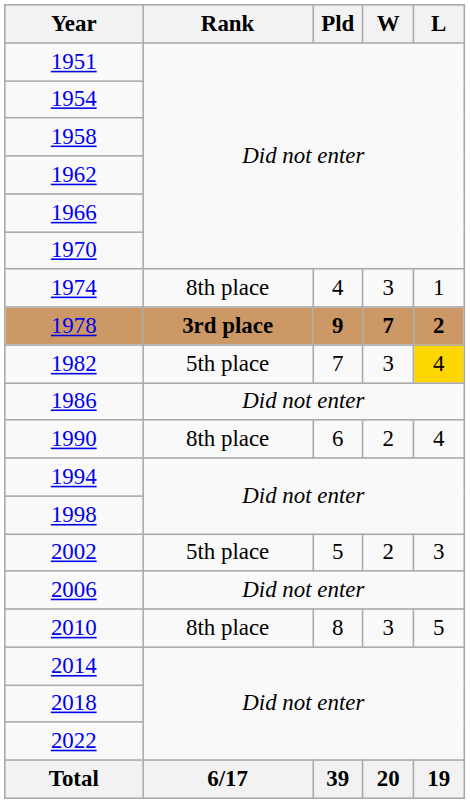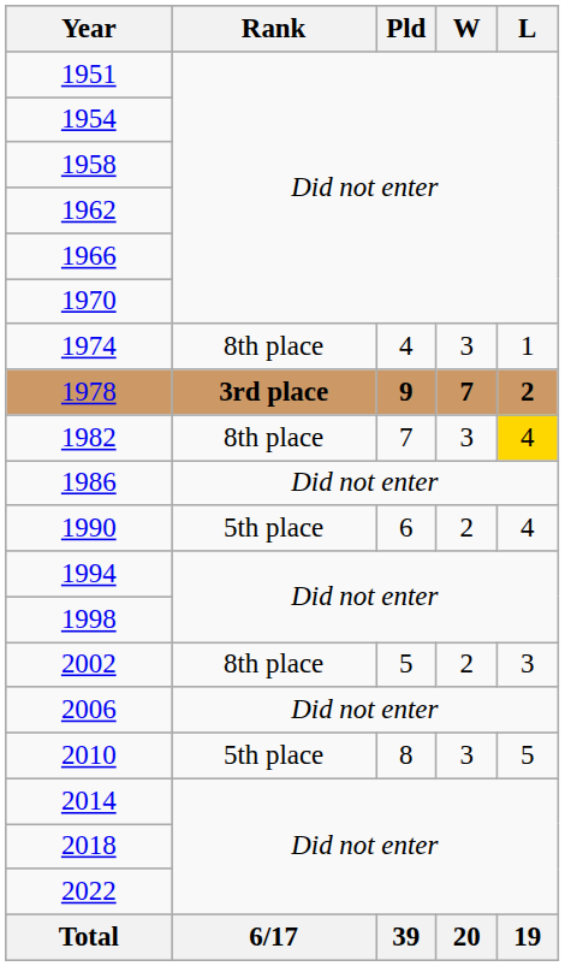1982 | Rank: 5th place -> 8th place
1990 | Rank: 8th place -> 5th place
2002 | Rank: 5th place -> 8th place
2010 | Rank: 8th place -> 5th place
